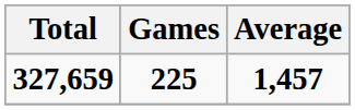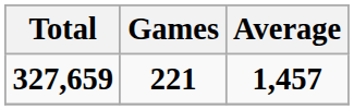327,659 | Games: 225 -> 221
